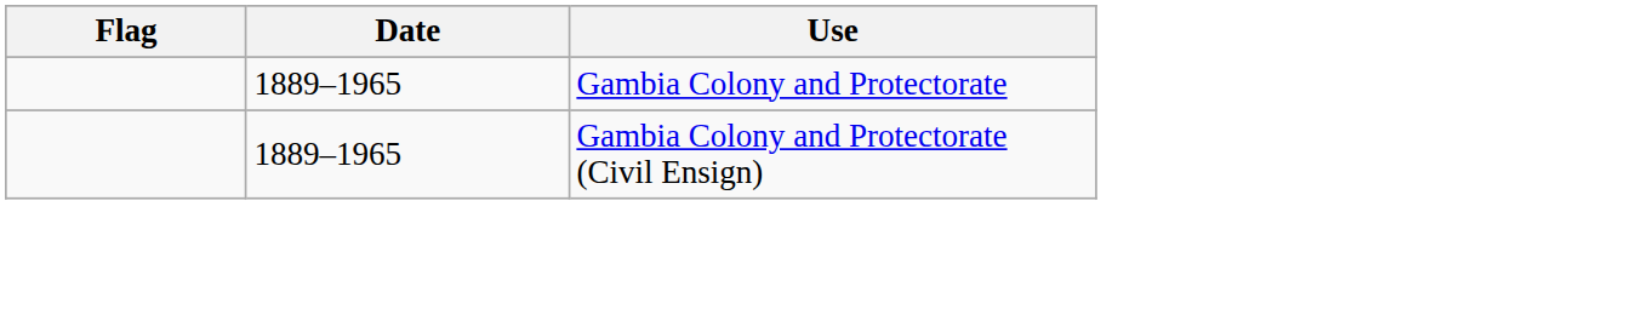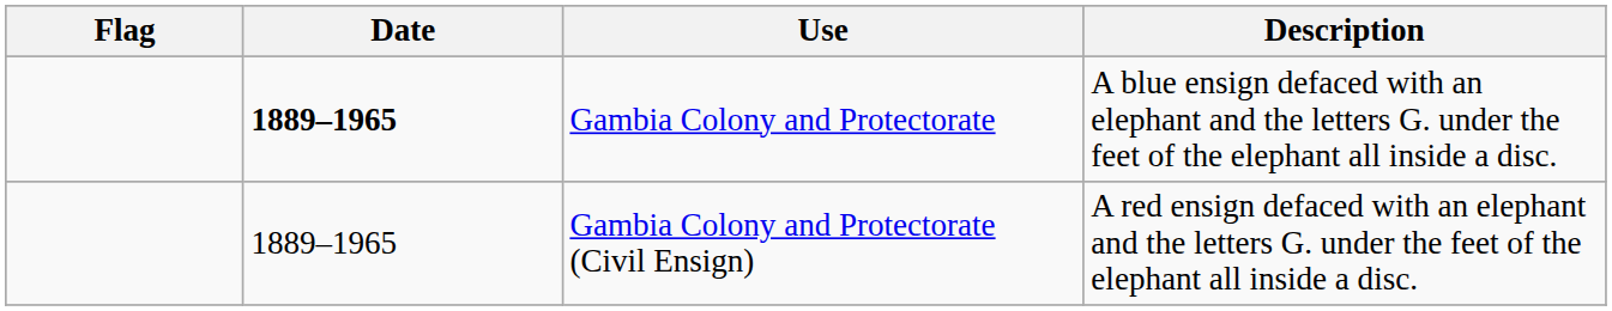+ column: Description | A blue ensign defaced with an elephant and the letters G. under the feet of the elephant all inside a disc. | A red ensign defaced with an elephant and the letters G. under the feet of the elephant all inside a disc.
Gambia Colony and Protectorate | Date: normal -> bold
